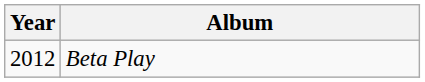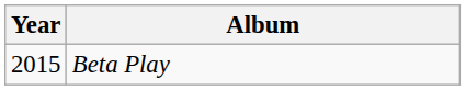Beta Play | Year: 2012 -> 2015
